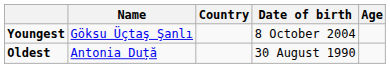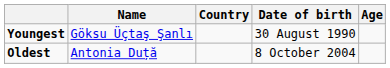Youngest | Date of birth: 8 October 2004 -> 30 August 1990
Oldest | Date of birth: 30 August 1990 -> 8 October 2004
